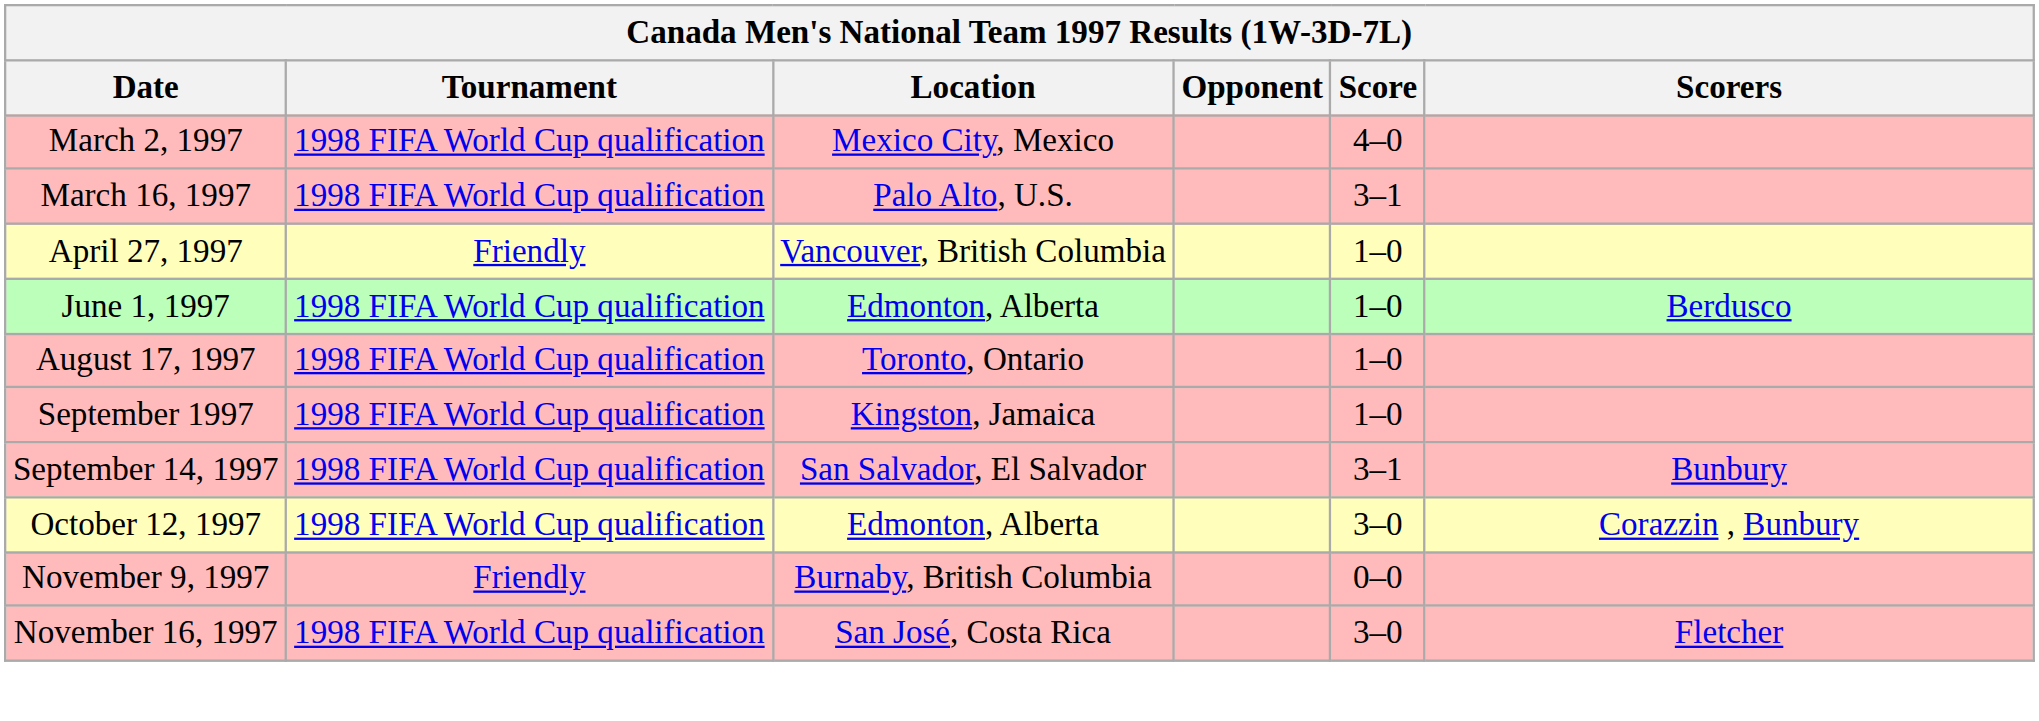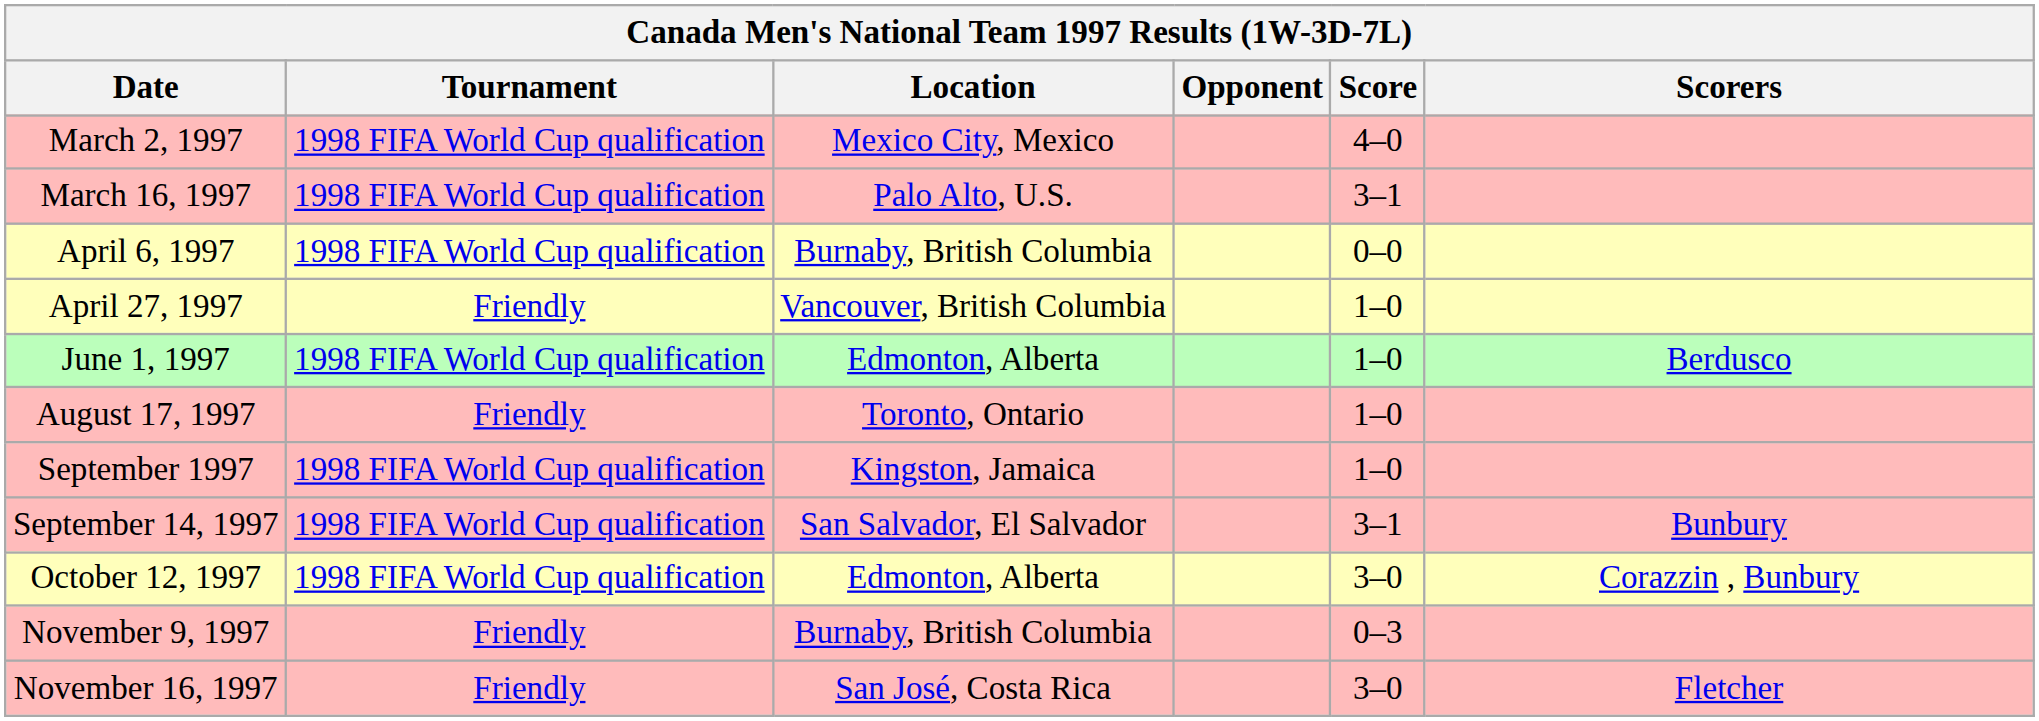+ row: April 6, 1997 | 1998 FIFA World Cup qualification | Burnaby, British Columbia | 0–0
August 17, 1997 | Tournament: 1998 FIFA World Cup qualification -> Friendly
November 9, 1997 | Score: 0–0 -> 0–3
November 16, 1997 | Tournament: 1998 FIFA World Cup qualification -> Friendly
